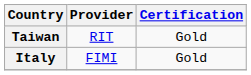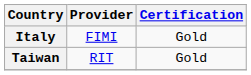rows swapped: Italy <-> Taiwan
